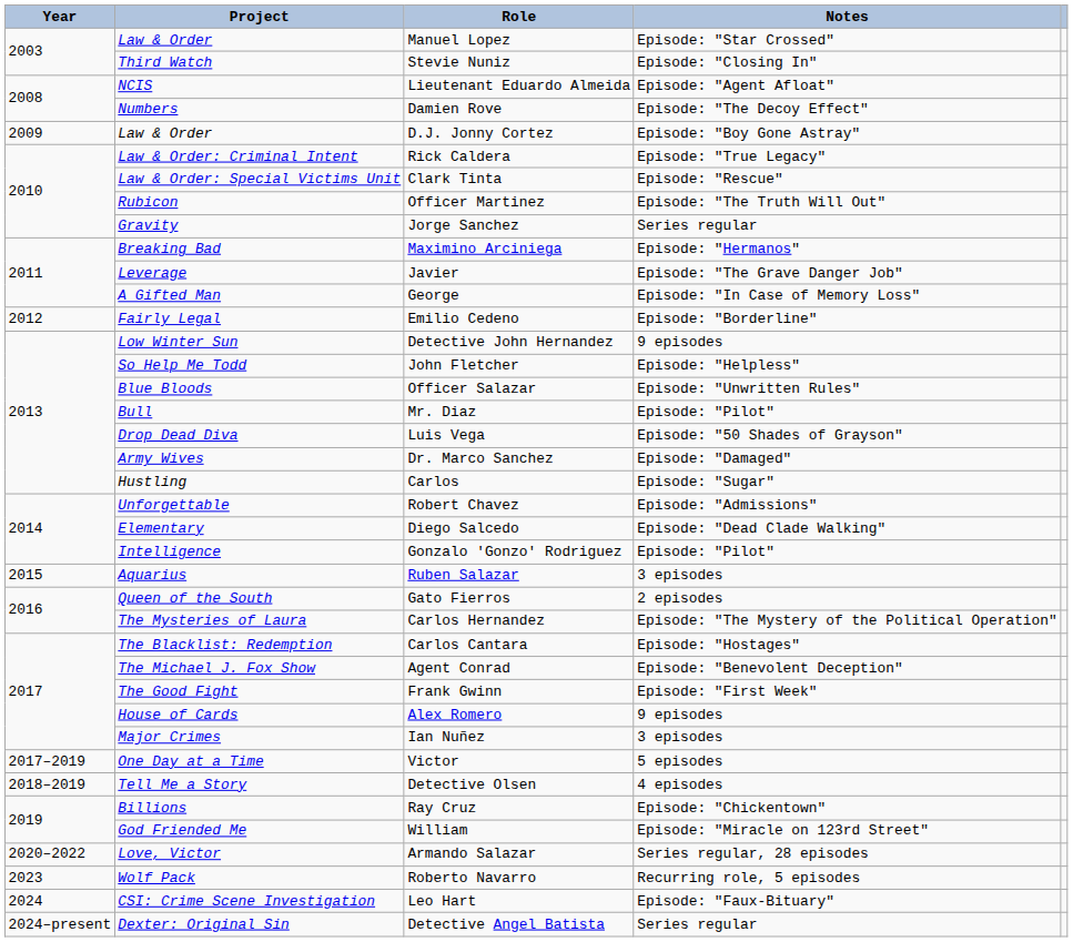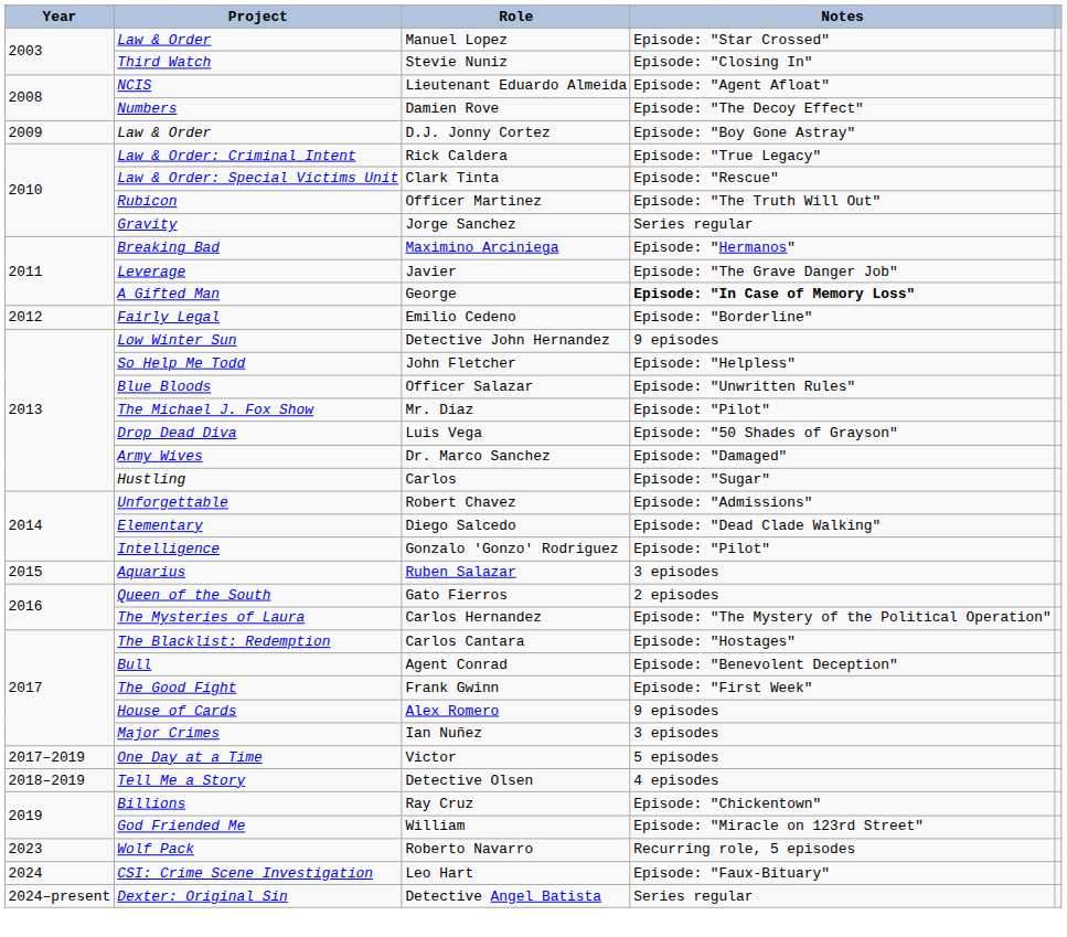George | Notes: normal -> bold
Mr. Diaz | Project: Bull -> The Michael J. Fox Show
Agent Conrad | Project: The Michael J. Fox Show -> Bull
- row: 2020–2022 | Love, Victor | Armando Salazar | Series regular, 28 episodes
